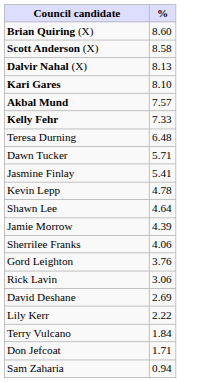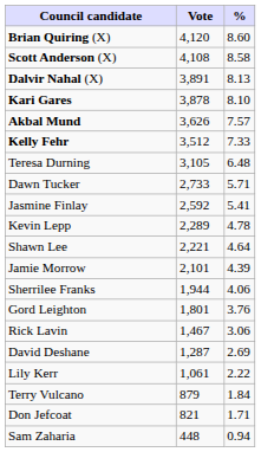+ column: Vote | 4,120 | 4,108 | 3,891 | 3,878 | 3,626 | 3,512 | 3,105 | 2,733 | 2,592 | 2,289 | 2,221 | 2,101 | 1,944 | 1,801 | 1,467 | 1,287 | 1,061 | 879 | 821 | 448
